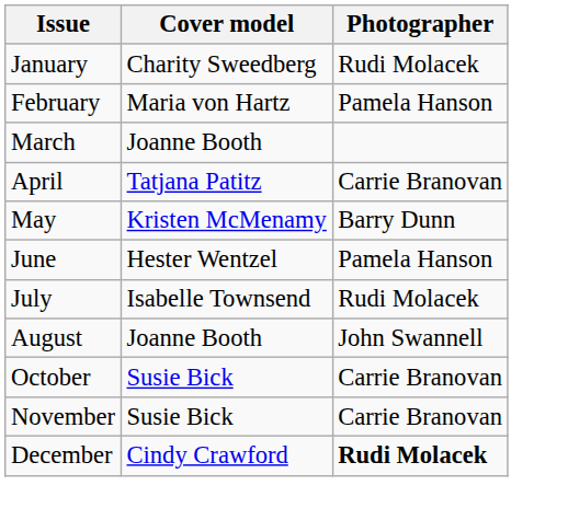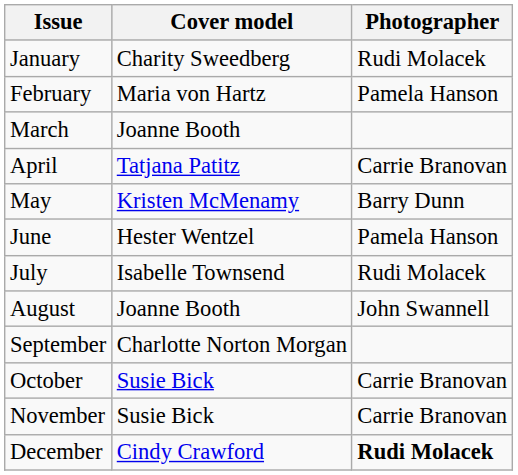+ row: September | Charlotte Norton Morgan
